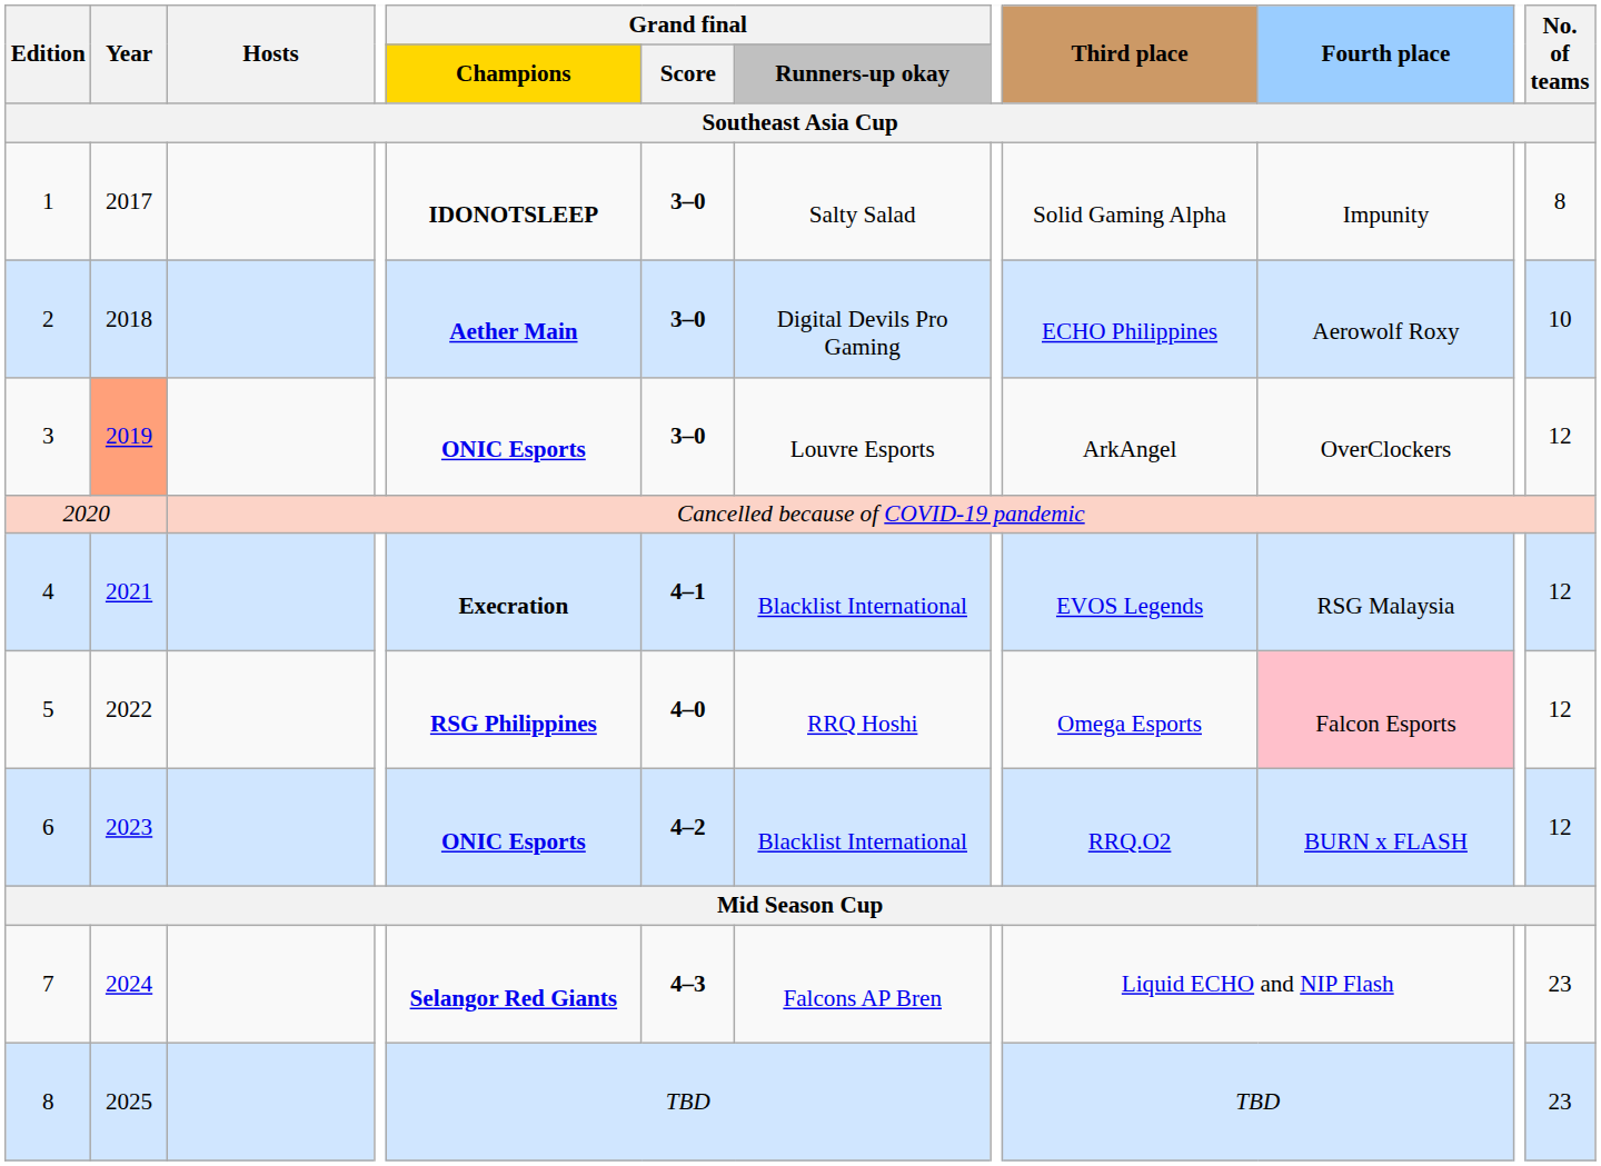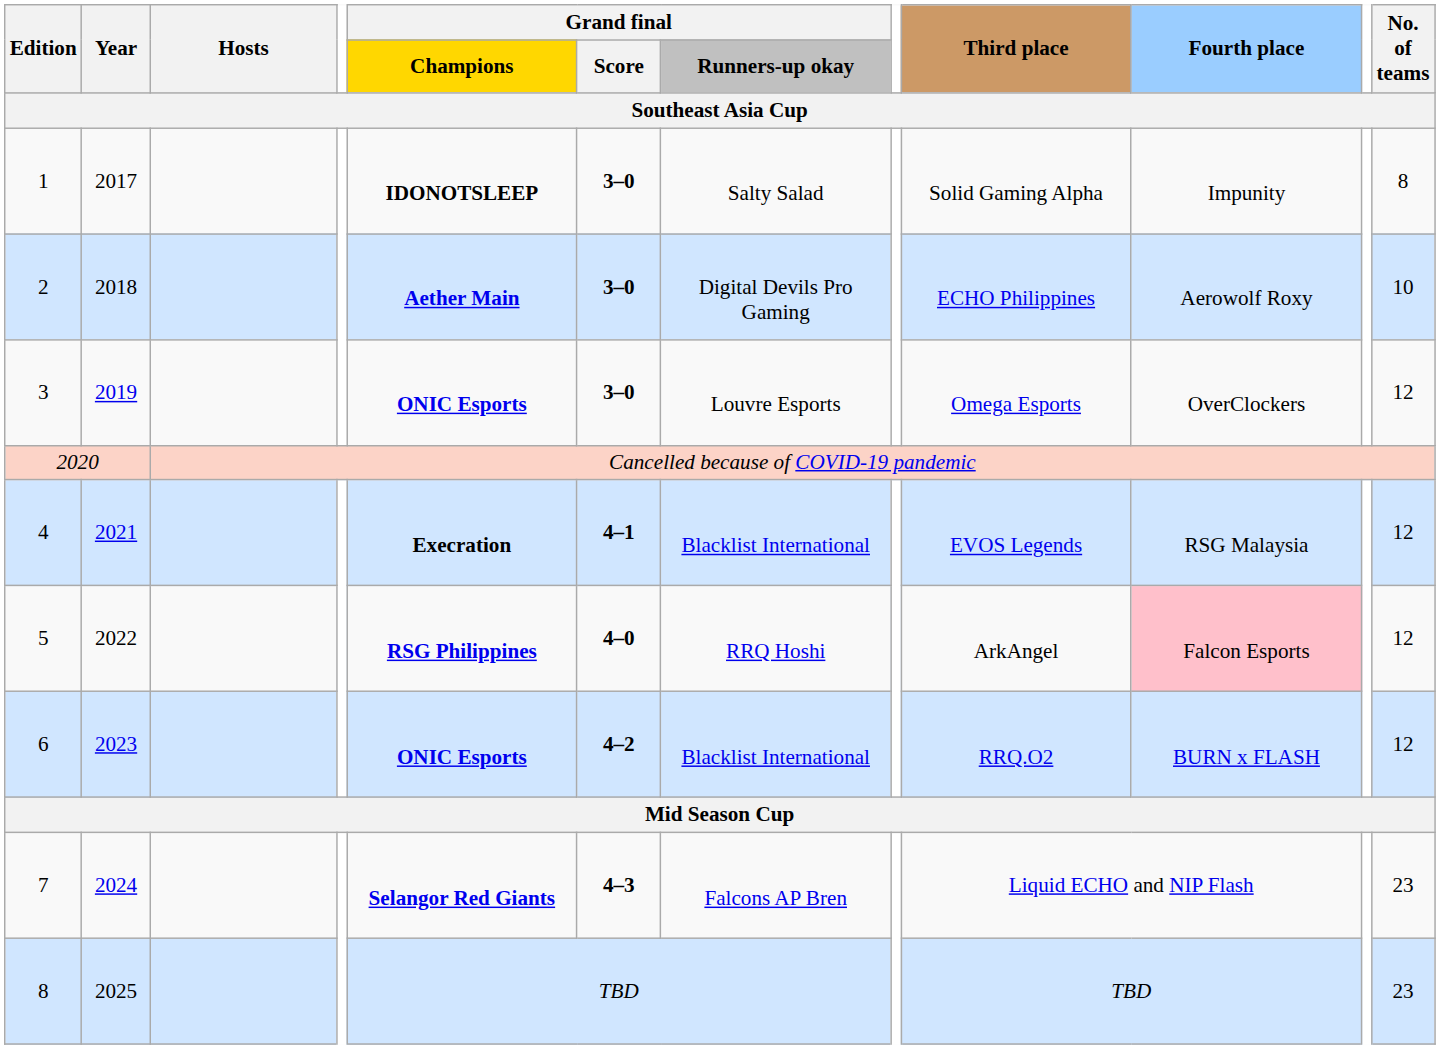3 | Year: lightsalmon background -> no background
3 | Third place: ArkAngel -> Omega Esports
5 | Third place: Omega Esports -> ArkAngel
